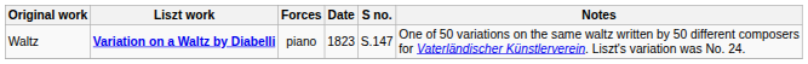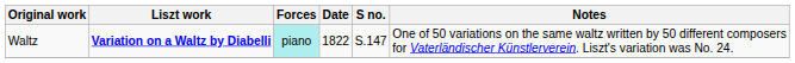Waltz | Forces: no background -> paleturquoise background
Waltz | Date: 1823 -> 1822
